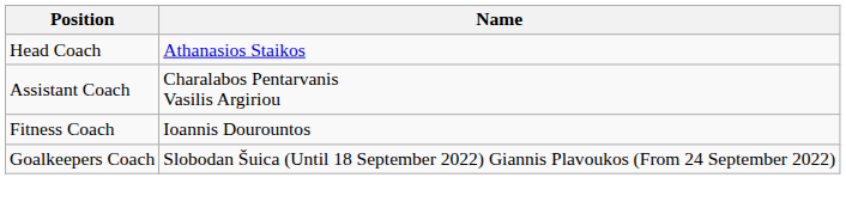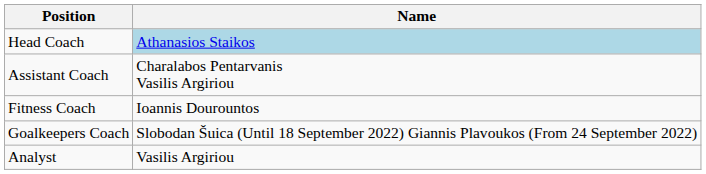Head Coach | Name: no background -> lightblue background
+ row: Analyst | Vasilis Argiriou
